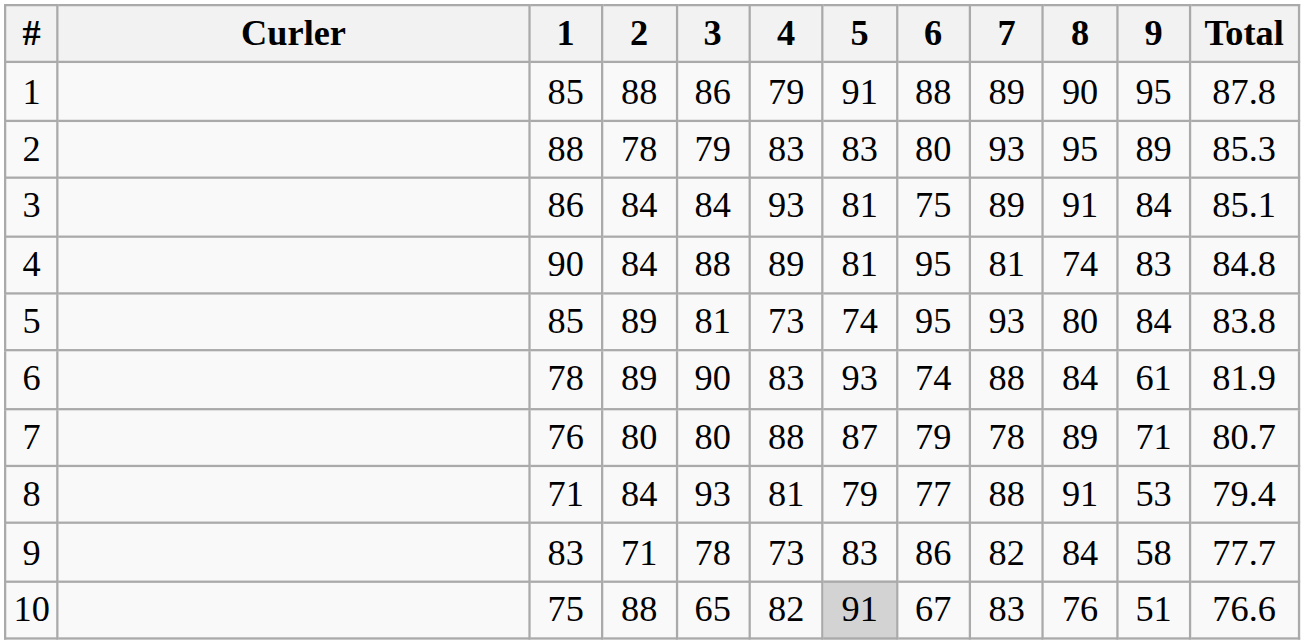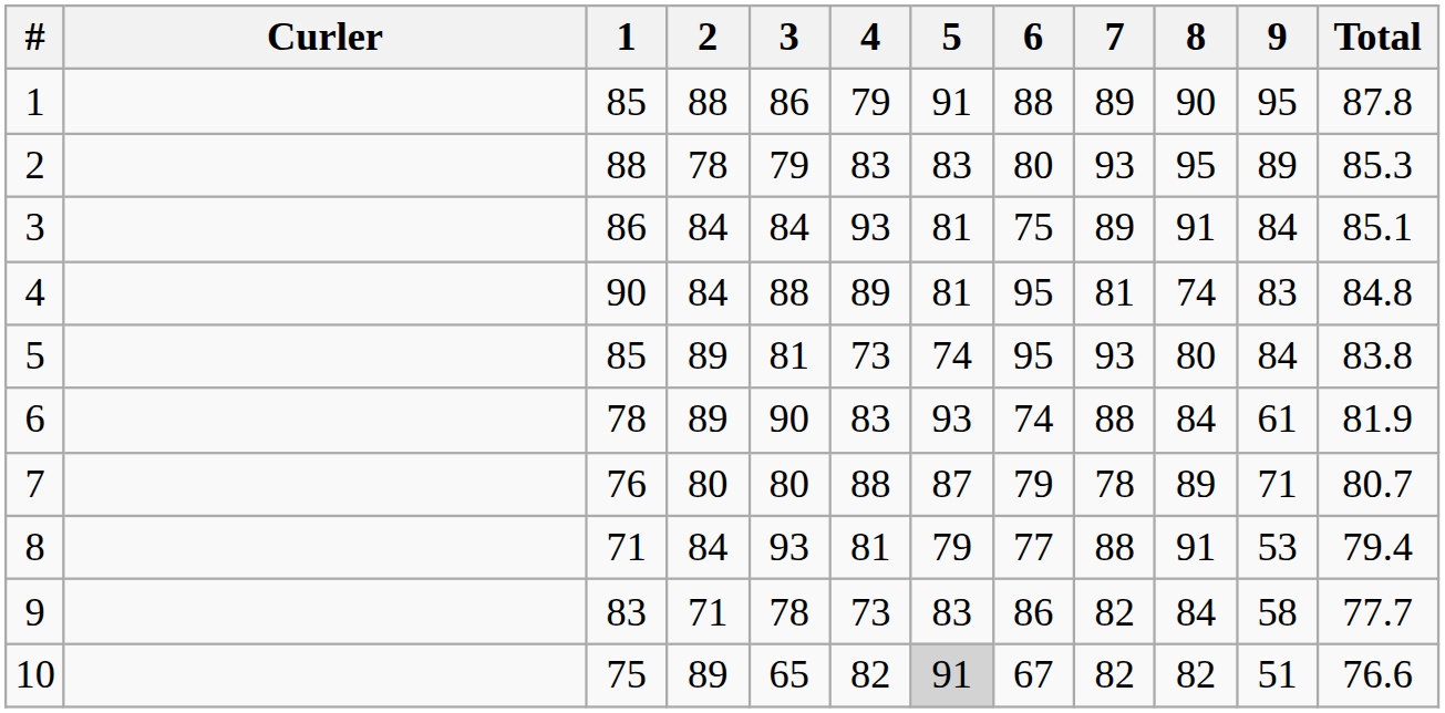10 | 2: 88 -> 89
10 | 7: 83 -> 82
10 | 8: 76 -> 82
